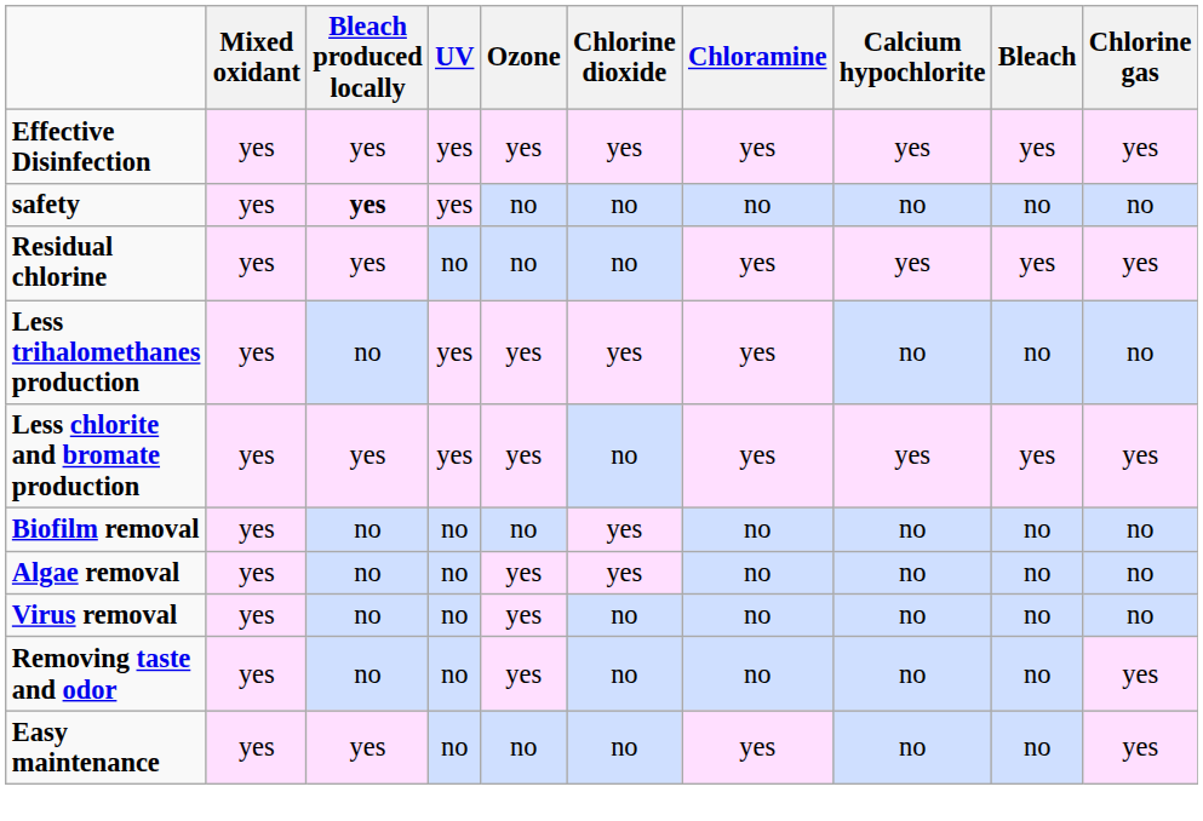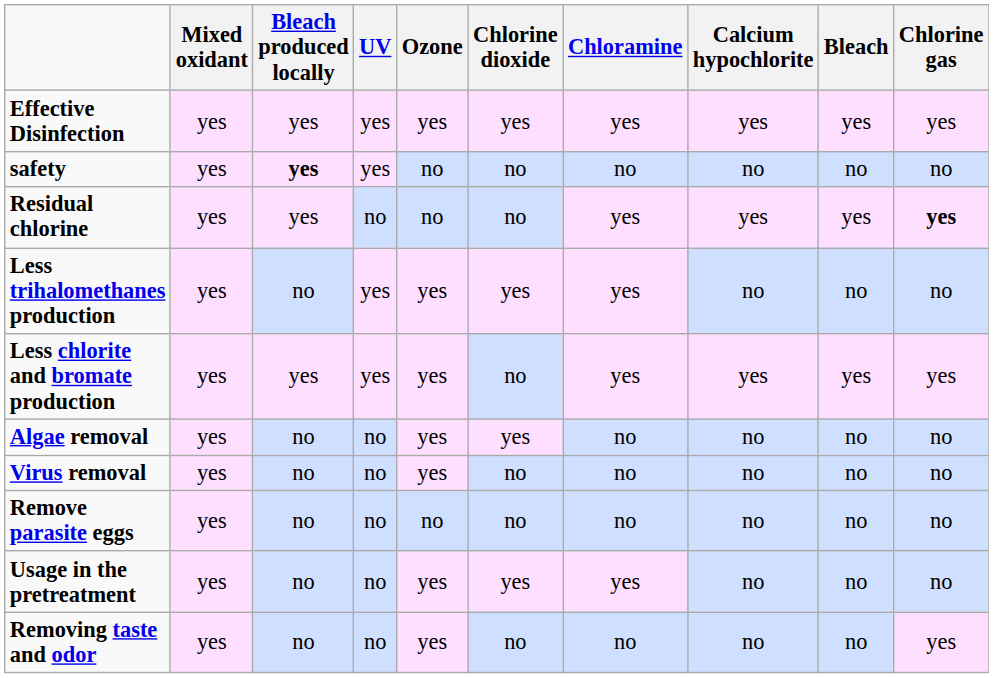Residual chlorine | Chlorine gas: normal -> bold
- row: Biofilm removal | yes | no | no | no | yes | no | no | no | no
+ row: Remove parasite eggs | yes | no | no | no | no | no | no | no | no
+ row: Usage in the pretreatment | yes | no | no | yes | yes | yes | no | no | no
- row: Easy maintenance | yes | yes | no | no | no | yes | no | no | yes
